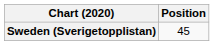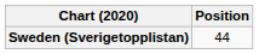Sweden (Sverigetopplistan) | Position: 45 -> 44
